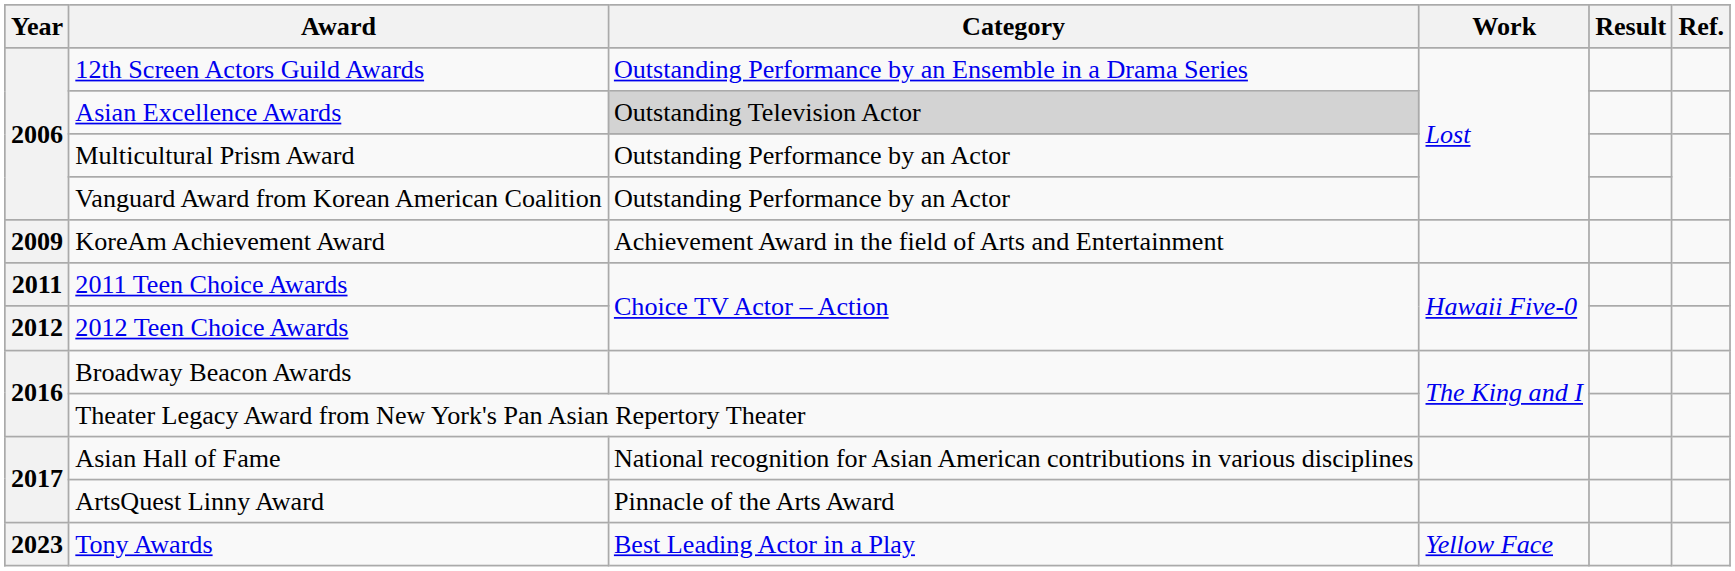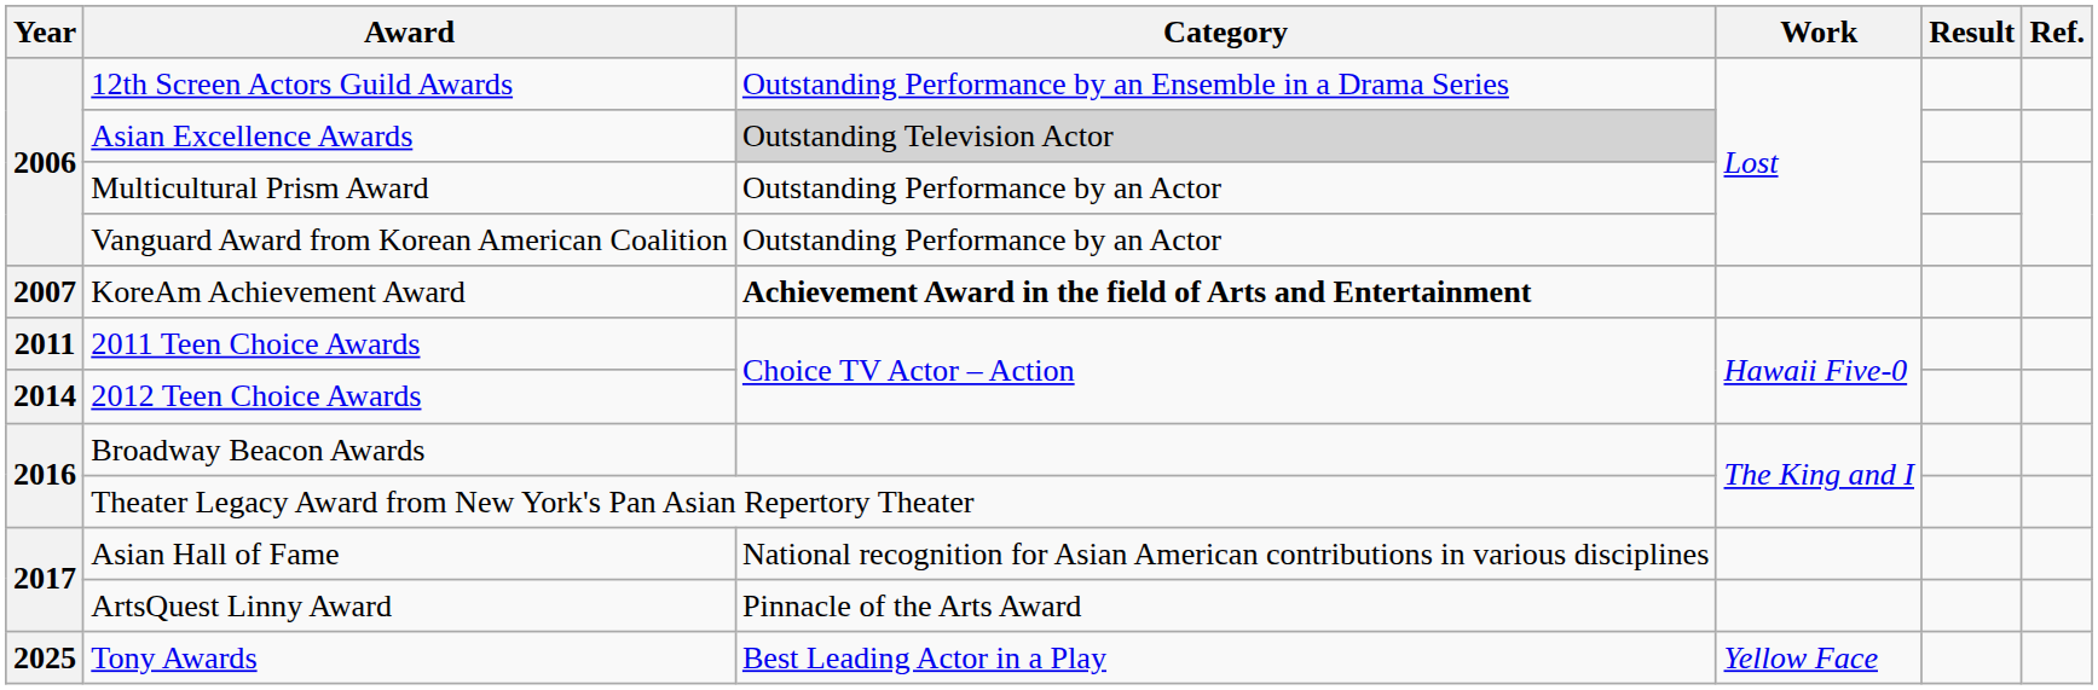KoreAm Achievement Award | Year: 2009 -> 2007
KoreAm Achievement Award | Category: normal -> bold
2012 Teen Choice Awards | Year: 2012 -> 2014
Tony Awards | Year: 2023 -> 2025
